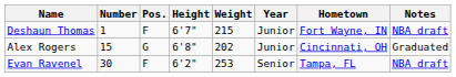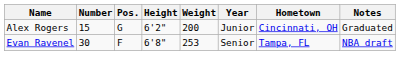- row: Deshaun Thomas | 1 | F | 6'7" | 215 | Junior | Fort Wayne, IN | NBA draft
Alex Rogers | Height: 6'8" -> 6'2"
Alex Rogers | Weight: 202 -> 200
Evan Ravenel | Height: 6'2" -> 6'8"
